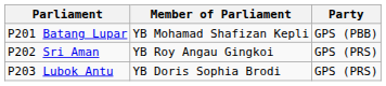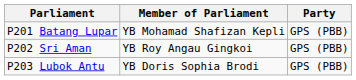P202 Sri Aman | Party: GPS (PRS) -> GPS (PBB)
P203 Lubok Antu | Party: GPS (PRS) -> GPS (PBB)
